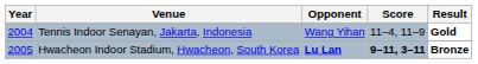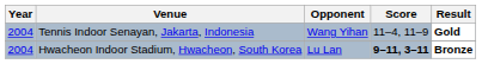Hwacheon Indoor Stadium, Hwacheon, South Korea | Year: 2005 -> 2004
Hwacheon Indoor Stadium, Hwacheon, South Korea | Opponent: bold -> normal
